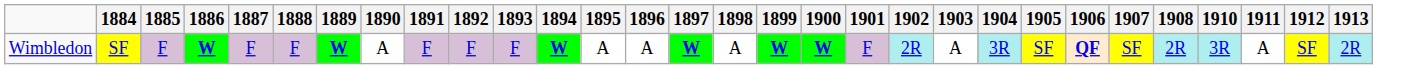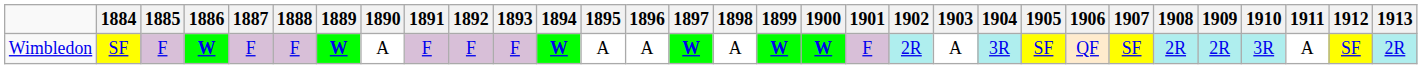+ column: 1909 | 2R
Wimbledon | 1906: bold -> normal
